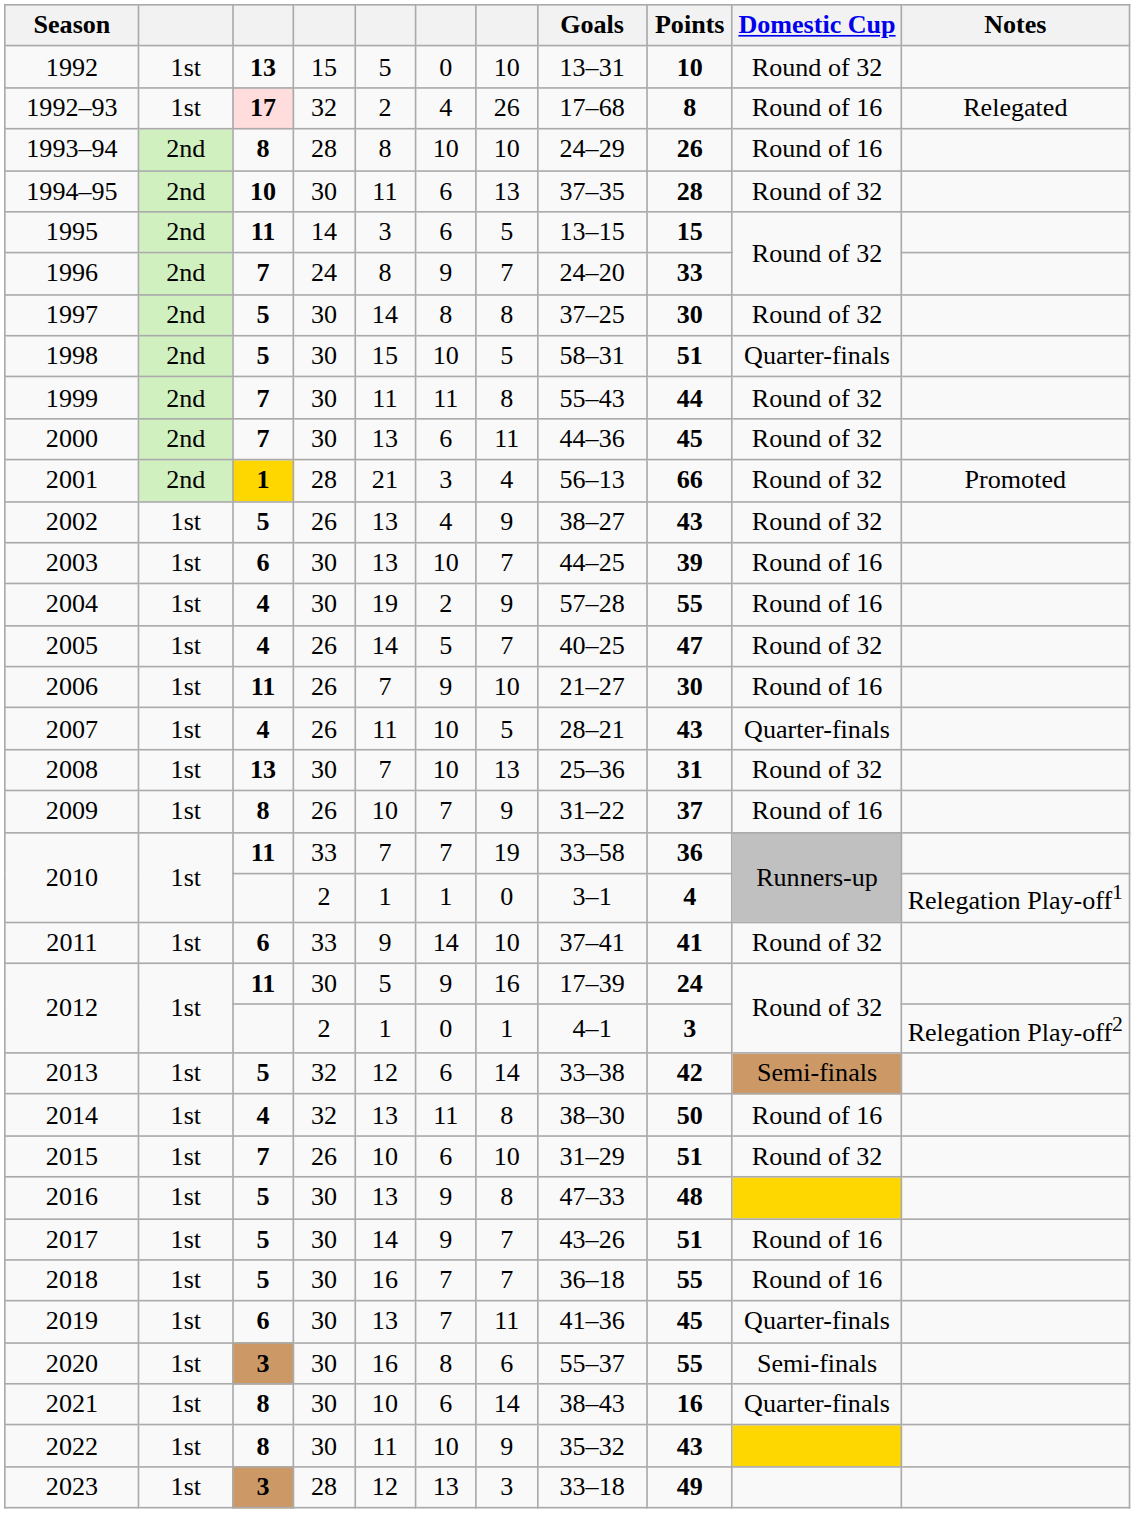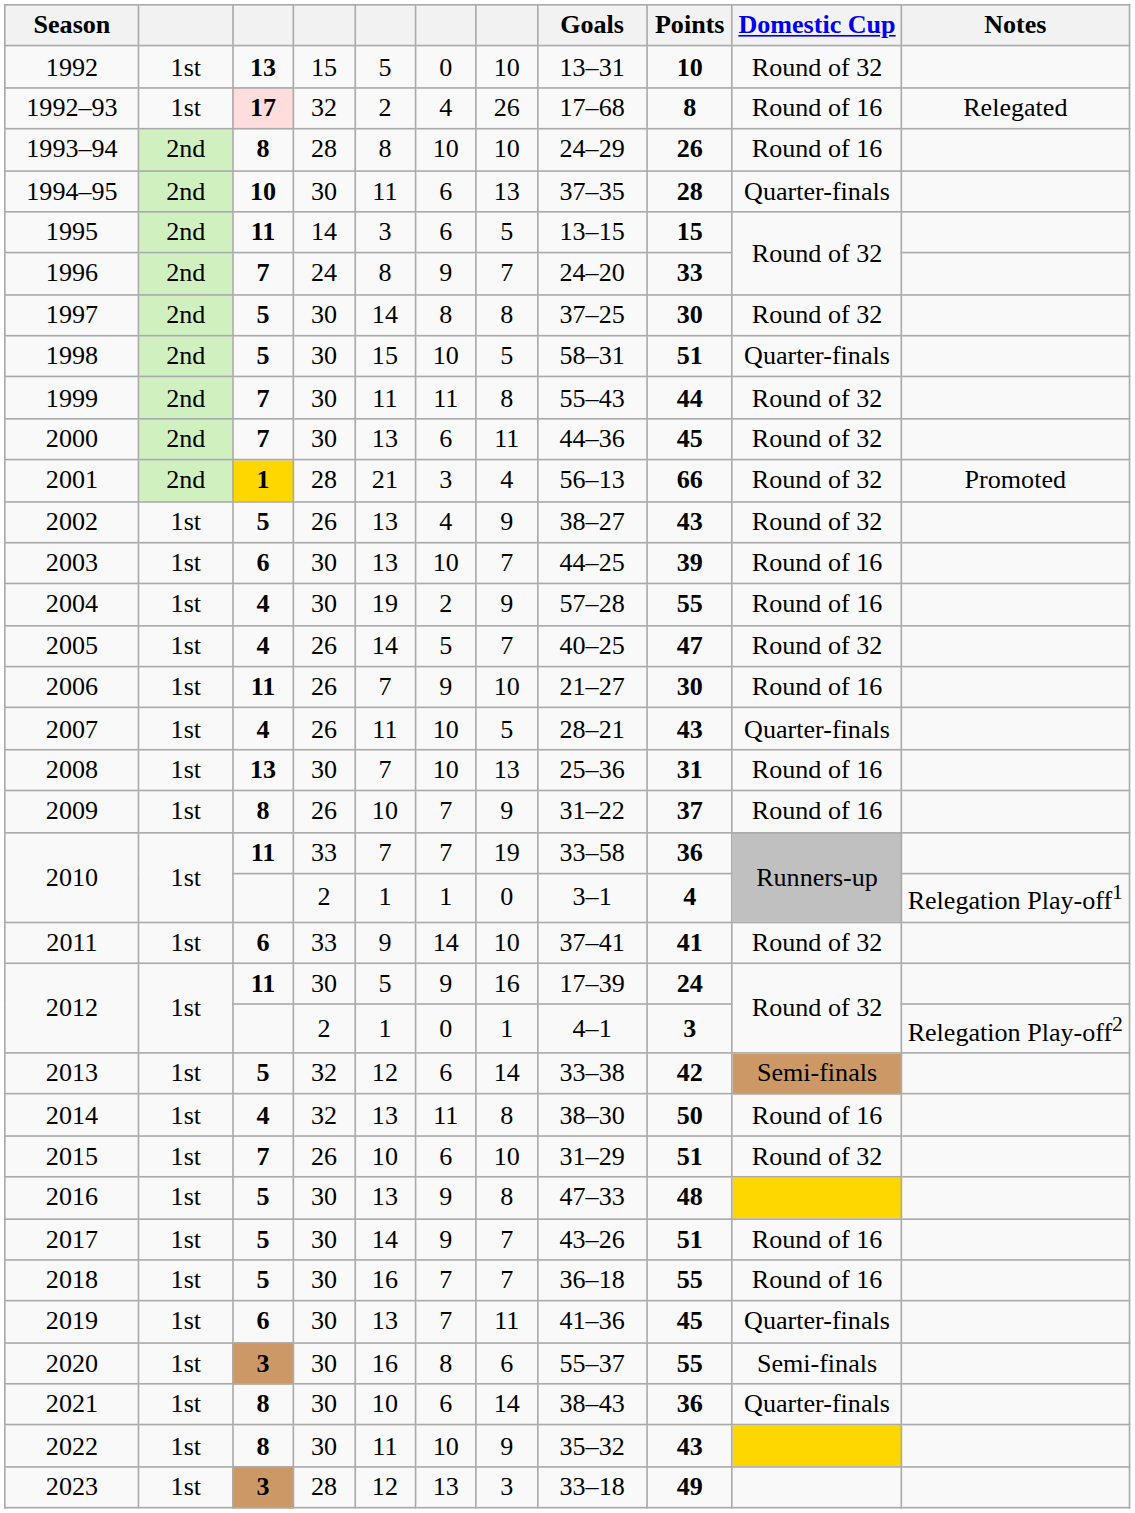1994–95 | Domestic Cup: Round of 32 -> Quarter-finals
2008 | Domestic Cup: Round of 32 -> Round of 16
2021 | Points: 16 -> 36
